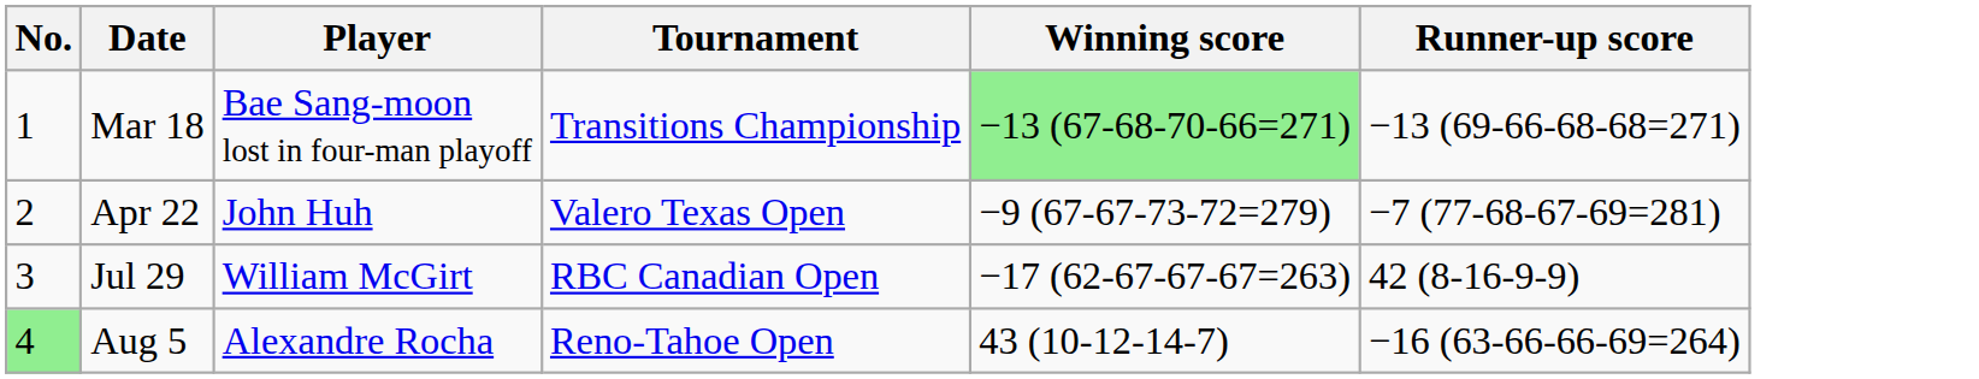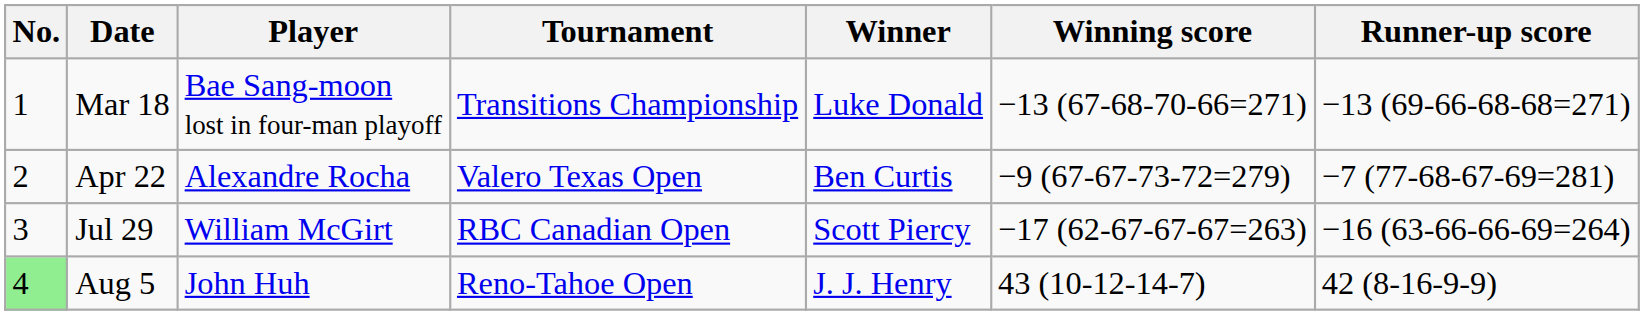+ column: Winner | Luke Donald | Ben Curtis | Scott Piercy | J. J. Henry
Mar 18 | Winning score: lightgreen background -> no background
Apr 22 | Player: John Huh -> Alexandre Rocha
Jul 29 | Runner-up score: 42 (8-16-9-9) -> −16 (63-66-66-69=264)
Aug 5 | Player: Alexandre Rocha -> John Huh
Aug 5 | Runner-up score: −16 (63-66-66-69=264) -> 42 (8-16-9-9)
